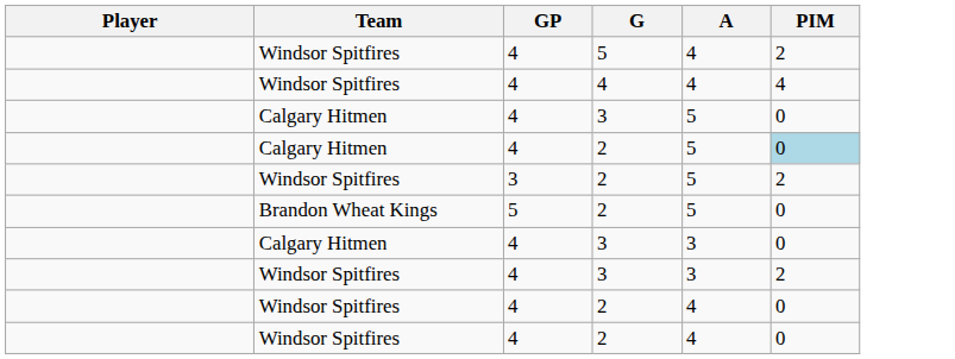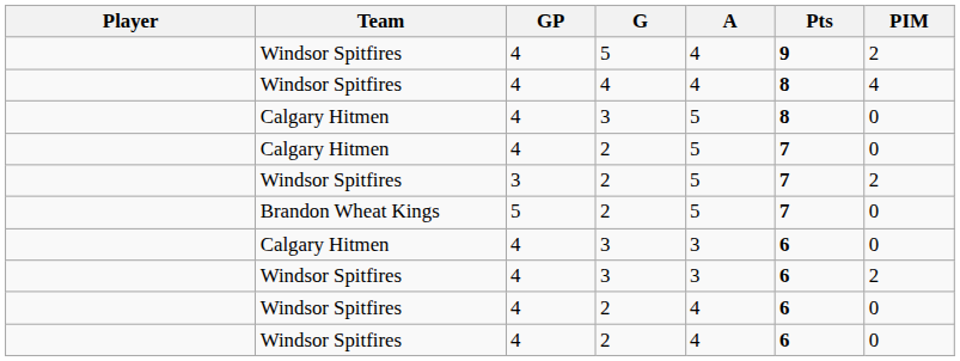+ column: Pts | 9 | 8 | 8 | 7 | 7 | 7 | 6 | 6 | 6 | 6
Calgary Hitmen / 2 | PIM: lightblue background -> no background
